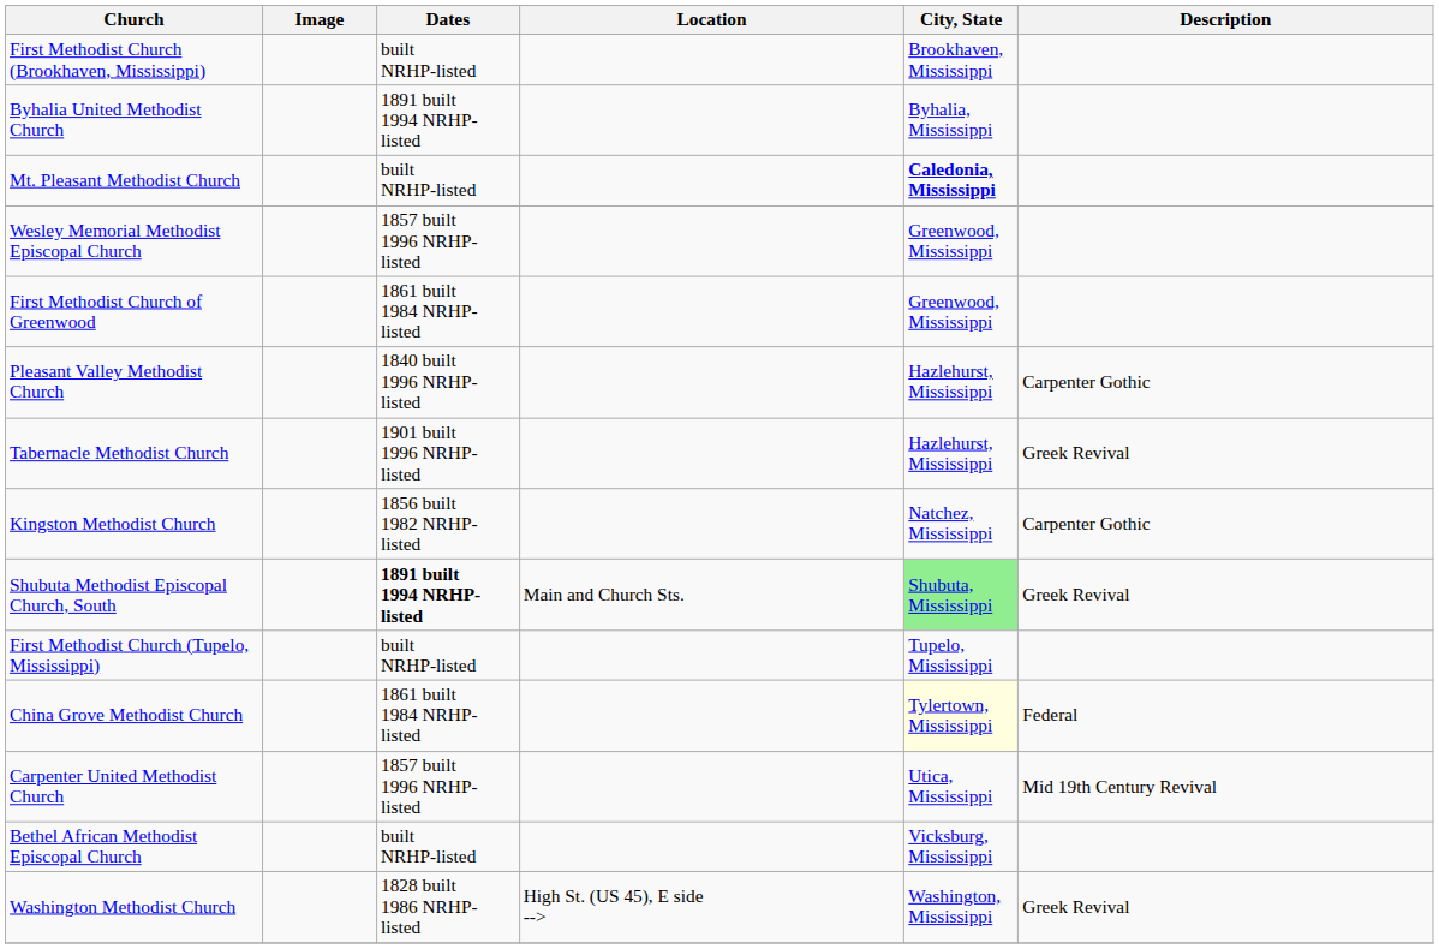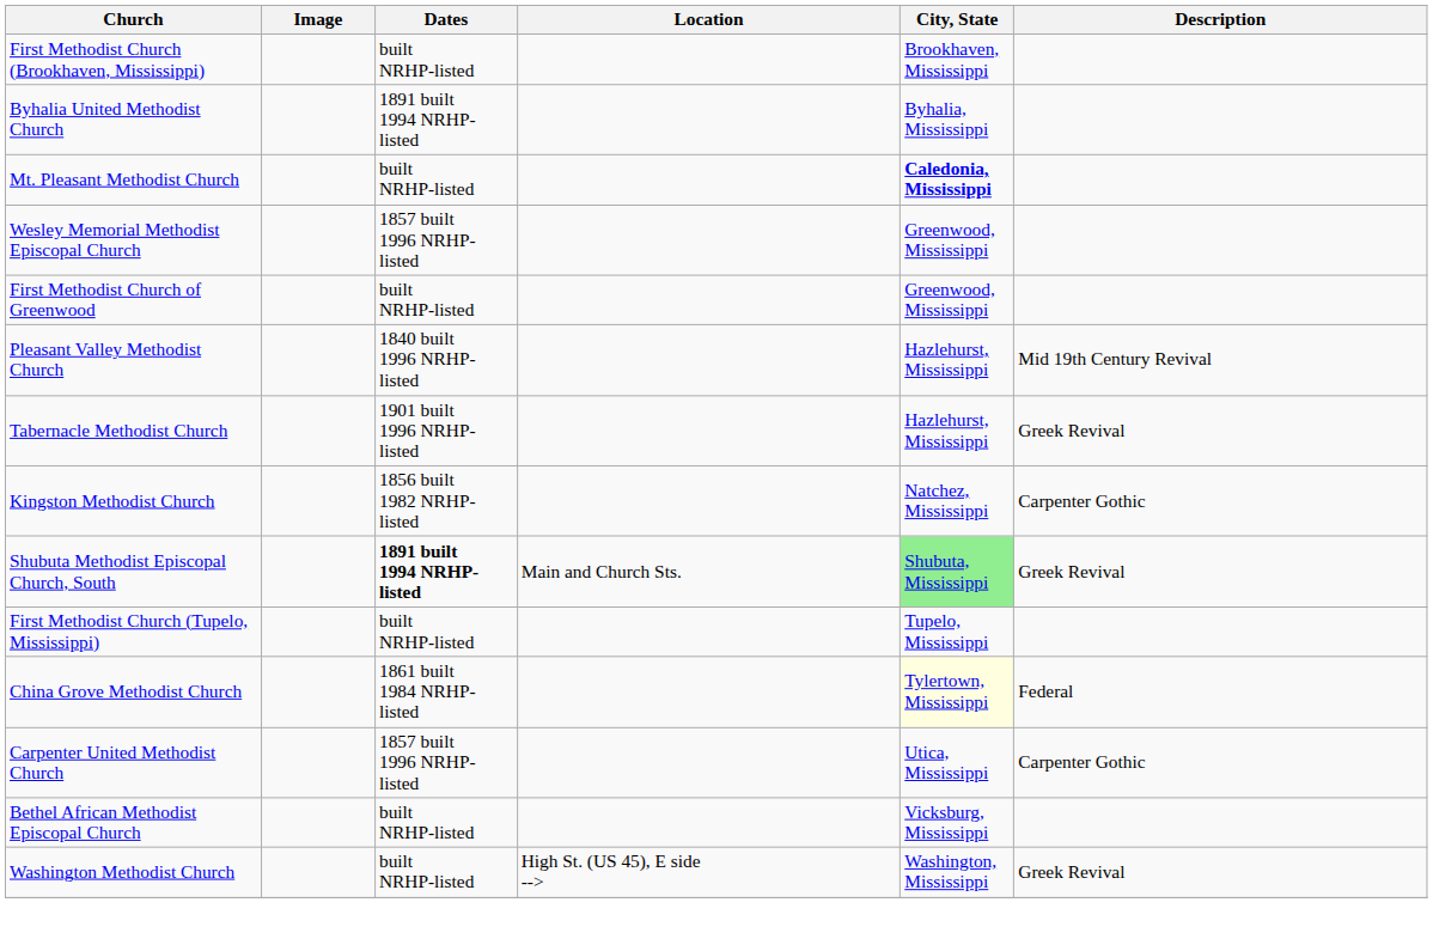First Methodist Church of Greenwood | Dates: 1861 built 1984 NRHP-listed -> built NRHP-listed
Pleasant Valley Methodist Church | Description: Carpenter Gothic -> Mid 19th Century Revival
Carpenter United Methodist Church | Description: Mid 19th Century Revival -> Carpenter Gothic
Washington Methodist Church | Dates: 1828 built 1986 NRHP-listed -> built NRHP-listed
